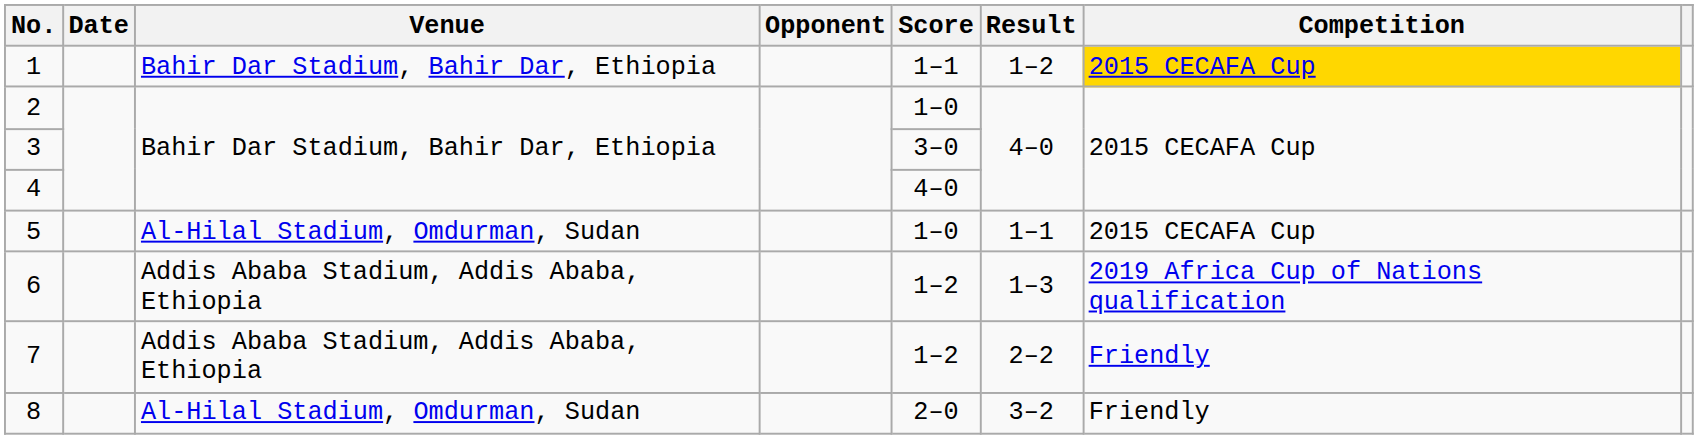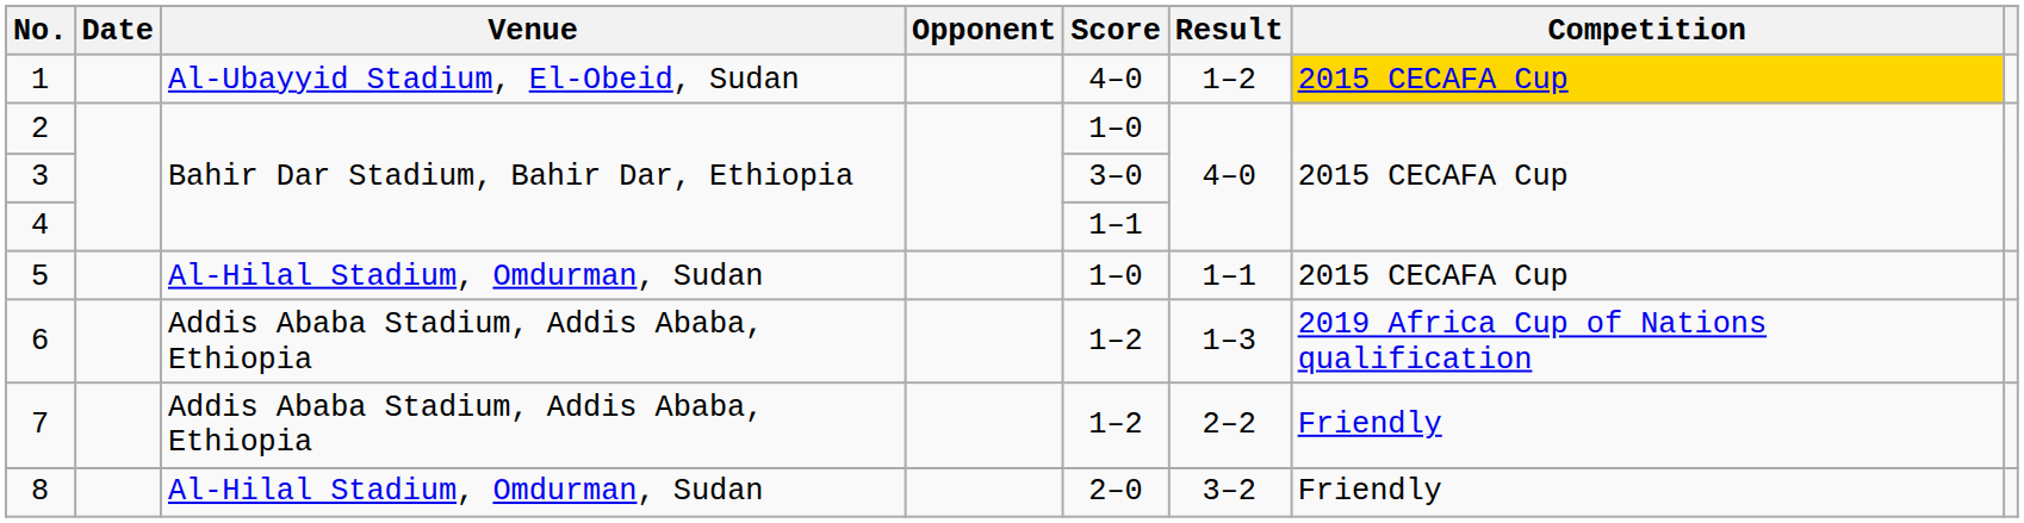1 | Venue: Bahir Dar Stadium, Bahir Dar, Ethiopia -> Al-Ubayyid Stadium, El-Obeid, Sudan
1 | Score: 1–1 -> 4–0
4 | Score: 4–0 -> 1–1
